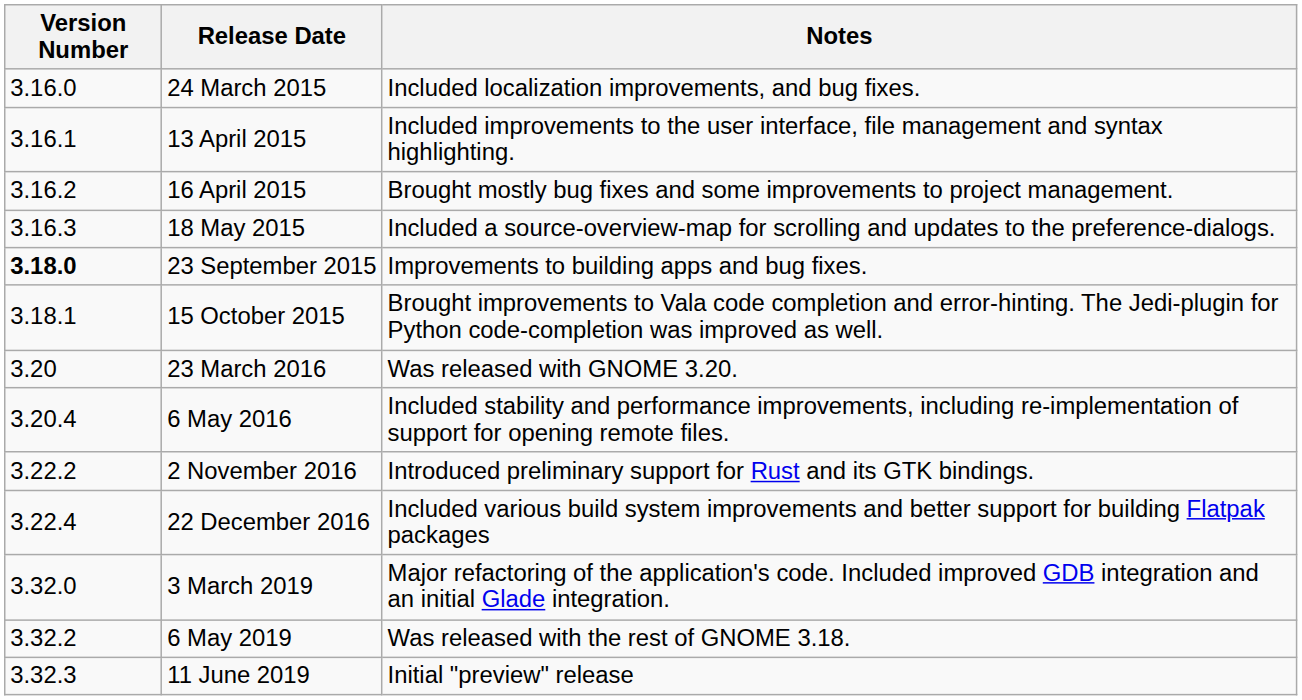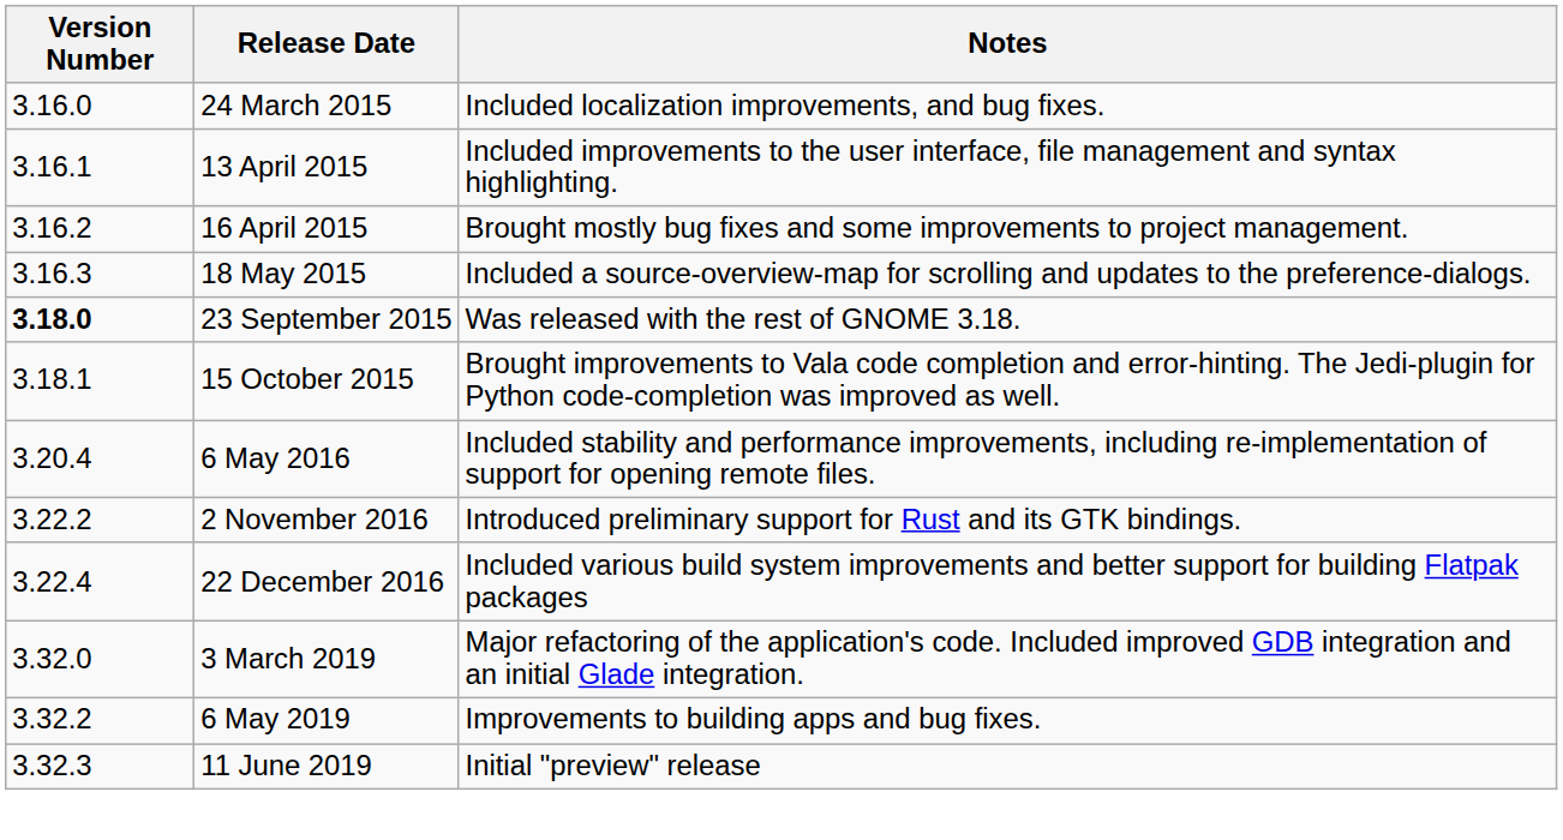23 September 2015 | Notes: Improvements to building apps and bug fixes. -> Was released with the rest of GNOME 3.18.
- row: 3.20 | 23 March 2016 | Was released with GNOME 3.20.
6 May 2019 | Notes: Was released with the rest of GNOME 3.18. -> Improvements to building apps and bug fixes.
